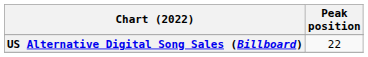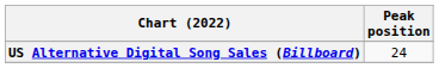US Alternative Digital Song Sales (Billboard) | Peak position: 22 -> 24
